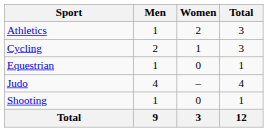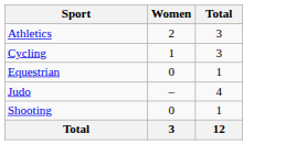- column: Men | 1 | 2 | 1 | 4 | 1 | 9
